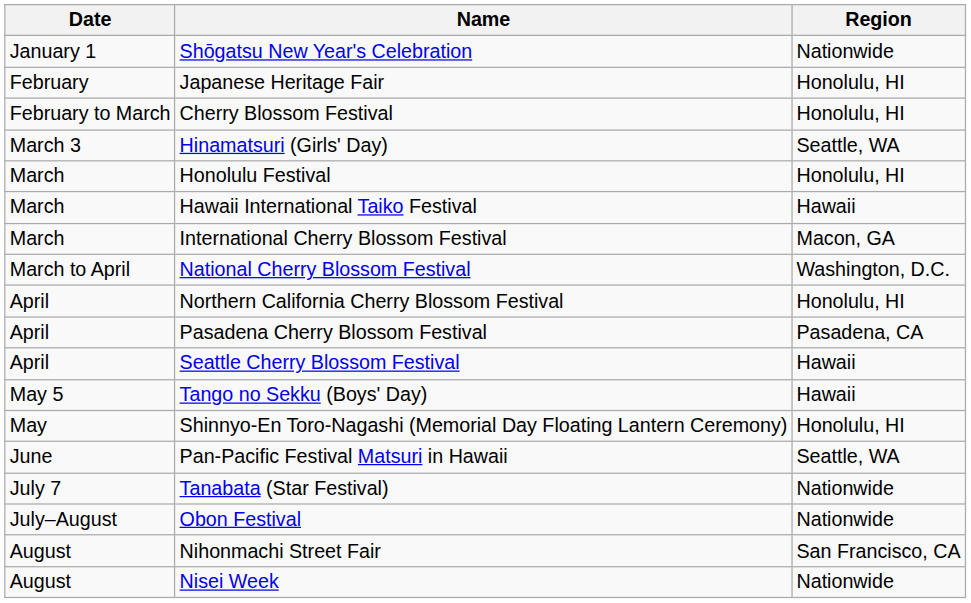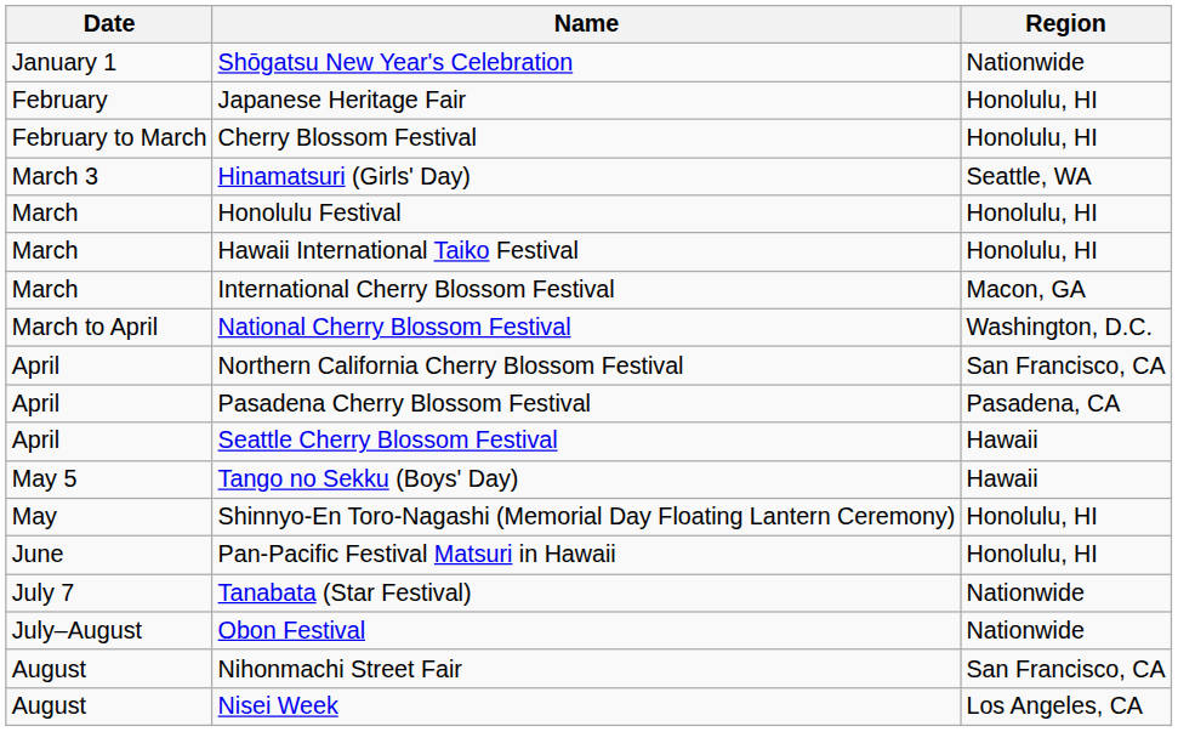Hawaii International Taiko Festival | Region: Hawaii -> Honolulu, HI
Northern California Cherry Blossom Festival | Region: Honolulu, HI -> San Francisco, CA
Pan-Pacific Festival Matsuri in Hawaii | Region: Seattle, WA -> Honolulu, HI
Nisei Week | Region: Nationwide -> Los Angeles, CA
